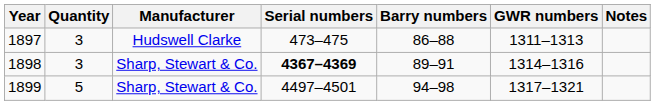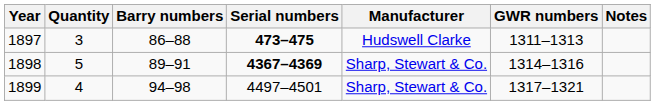columns swapped: Manufacturer <-> Barry numbers
1897 | Serial numbers: normal -> bold
1898 | Quantity: 3 -> 5
1899 | Quantity: 5 -> 4
